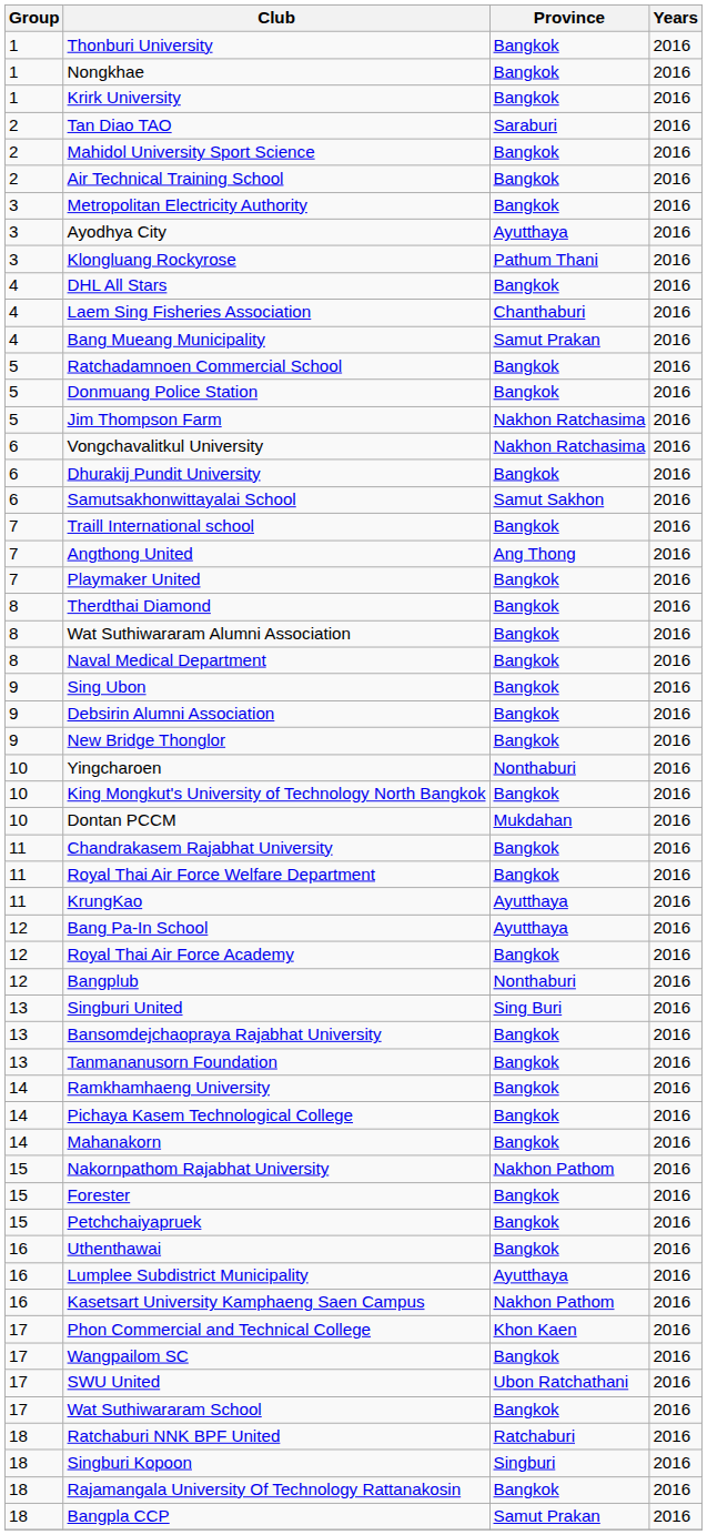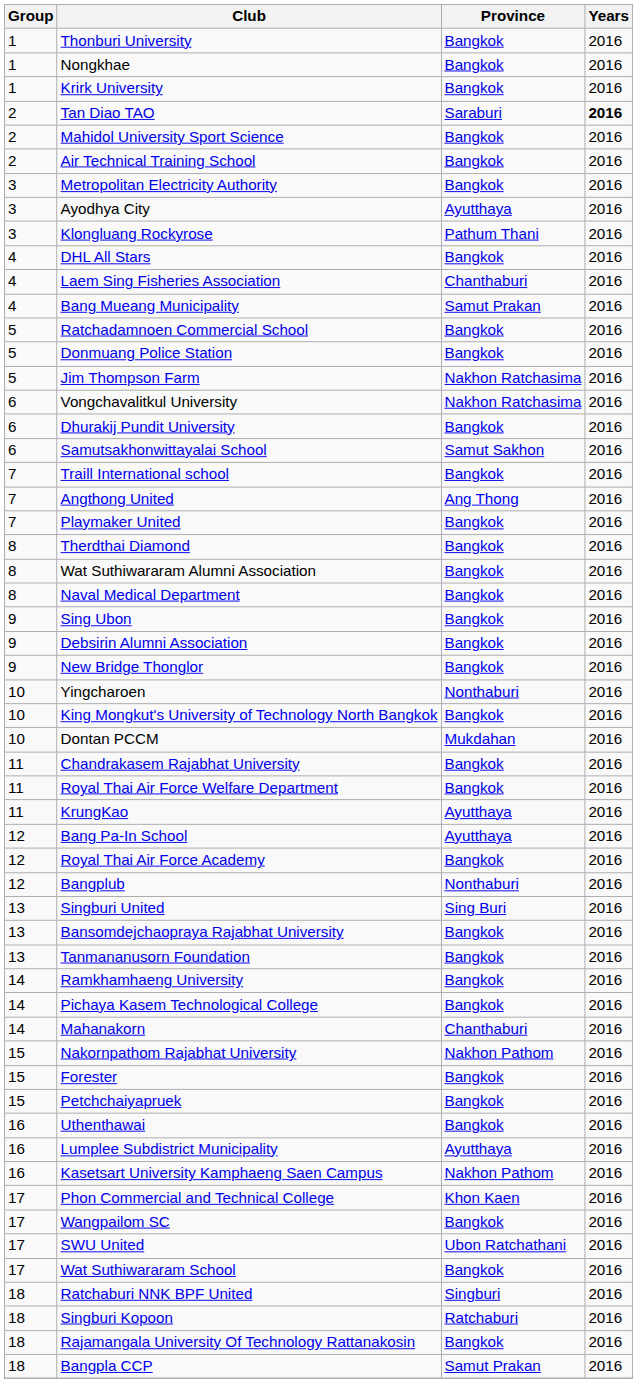Tan Diao TAO | Years: normal -> bold
Mahanakorn | Province: Bangkok -> Chanthaburi
Ratchaburi NNK BPF United | Province: Ratchaburi -> Singburi
Singburi Kopoon | Province: Singburi -> Ratchaburi
